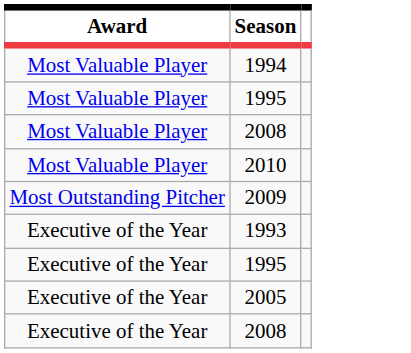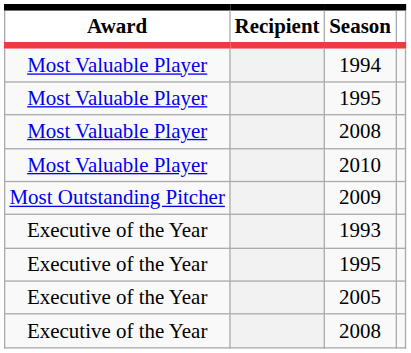+ column: Recipient
